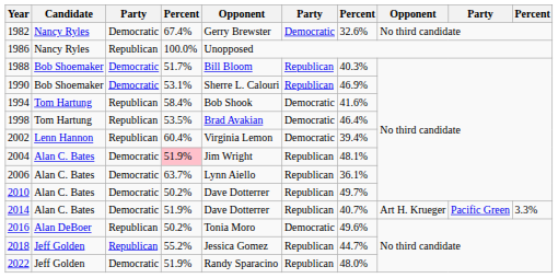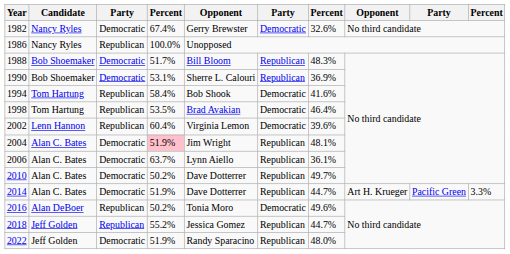1988 | column 7: 40.3% -> 48.3%
1990 | column 7: 46.9% -> 36.9%
2002 | column 7: 39.4% -> 39.6%
2014 | column 7: 40.7% -> 44.7%
